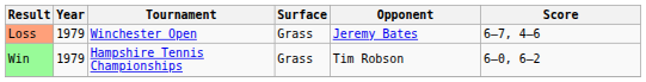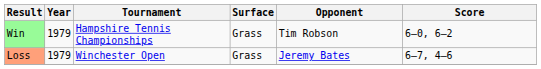rows swapped: Win <-> Loss
